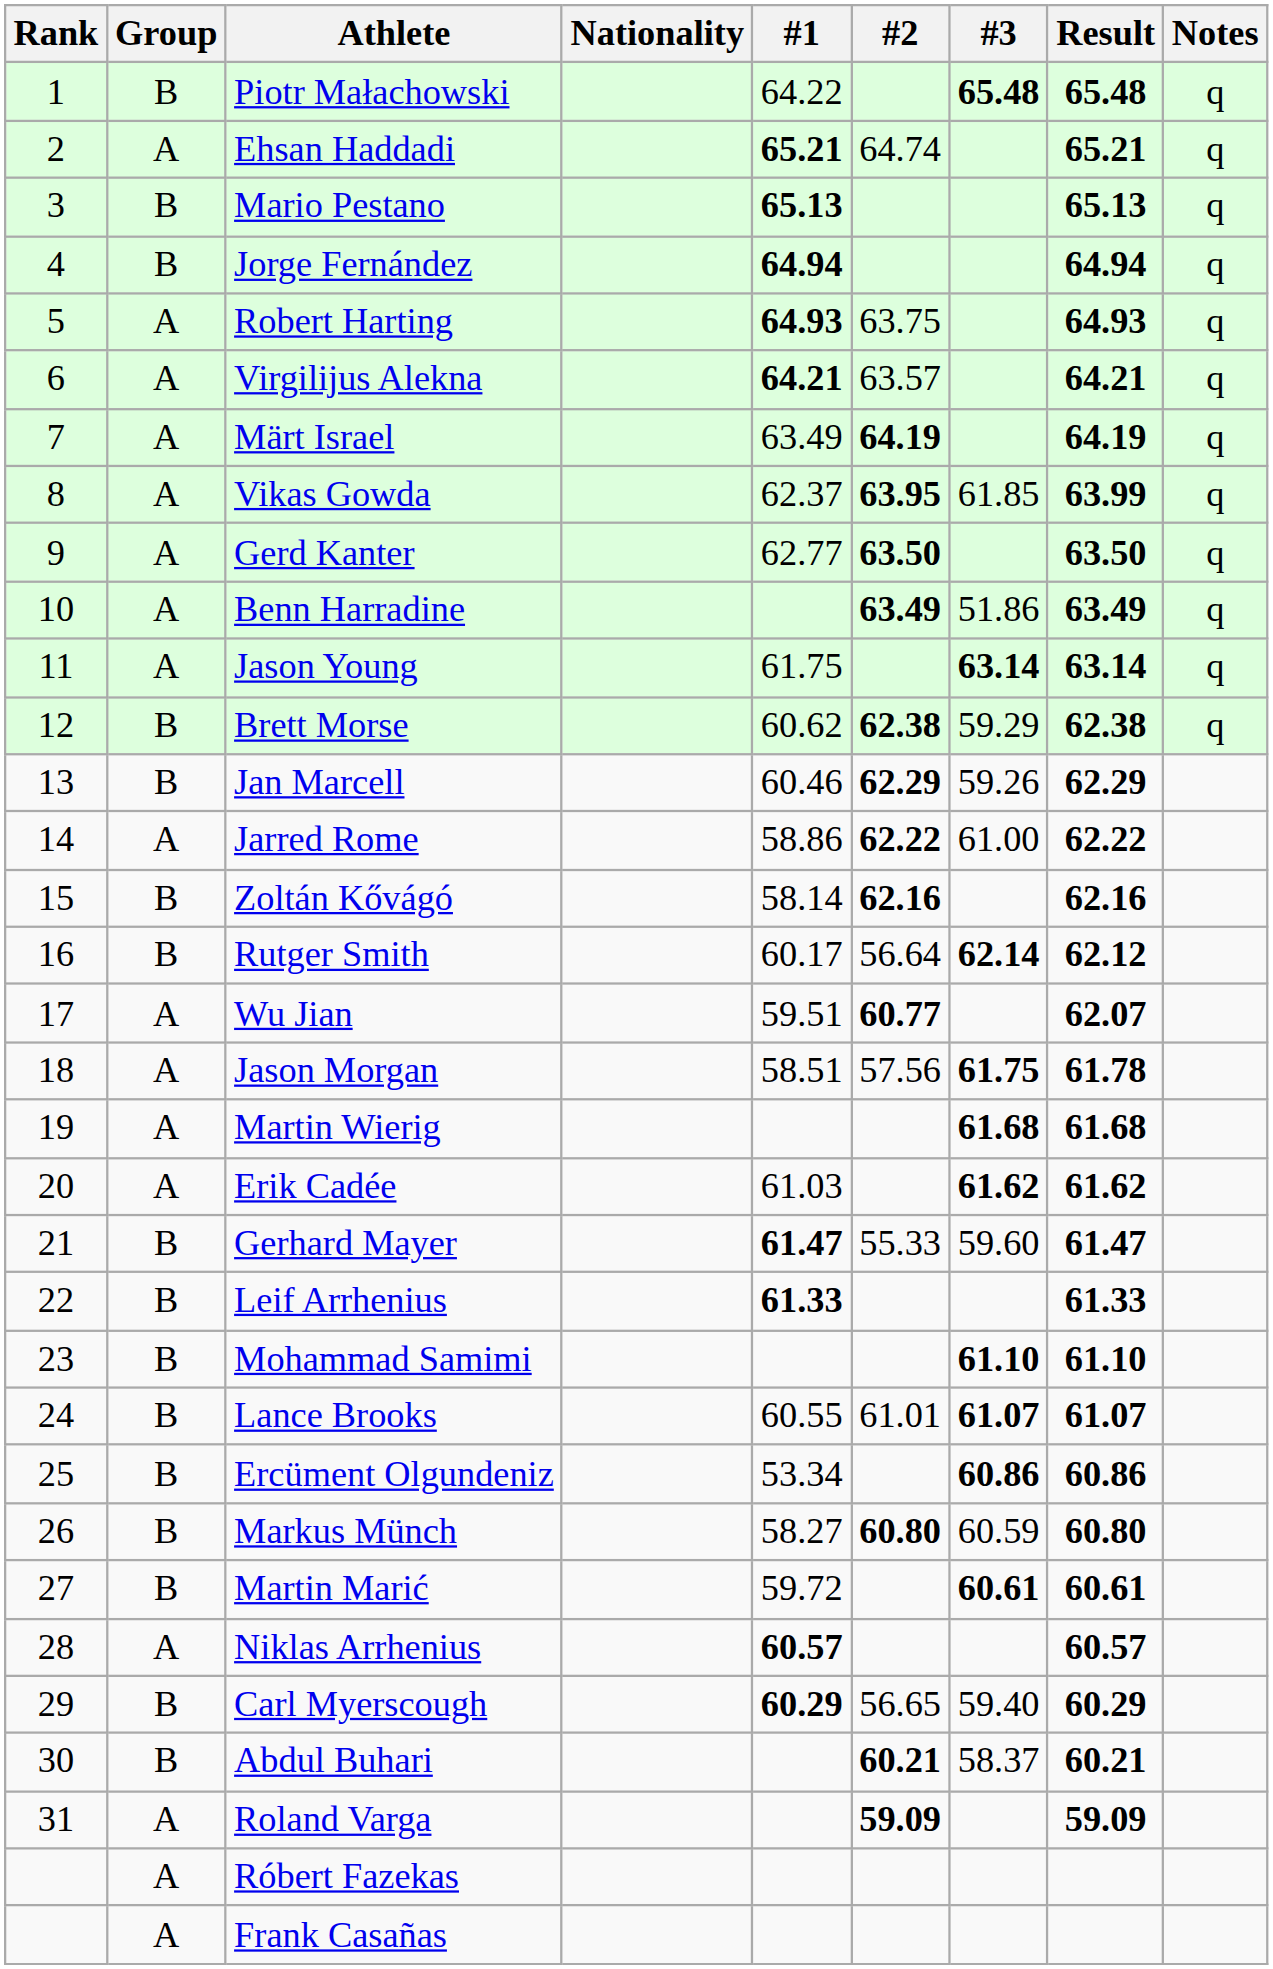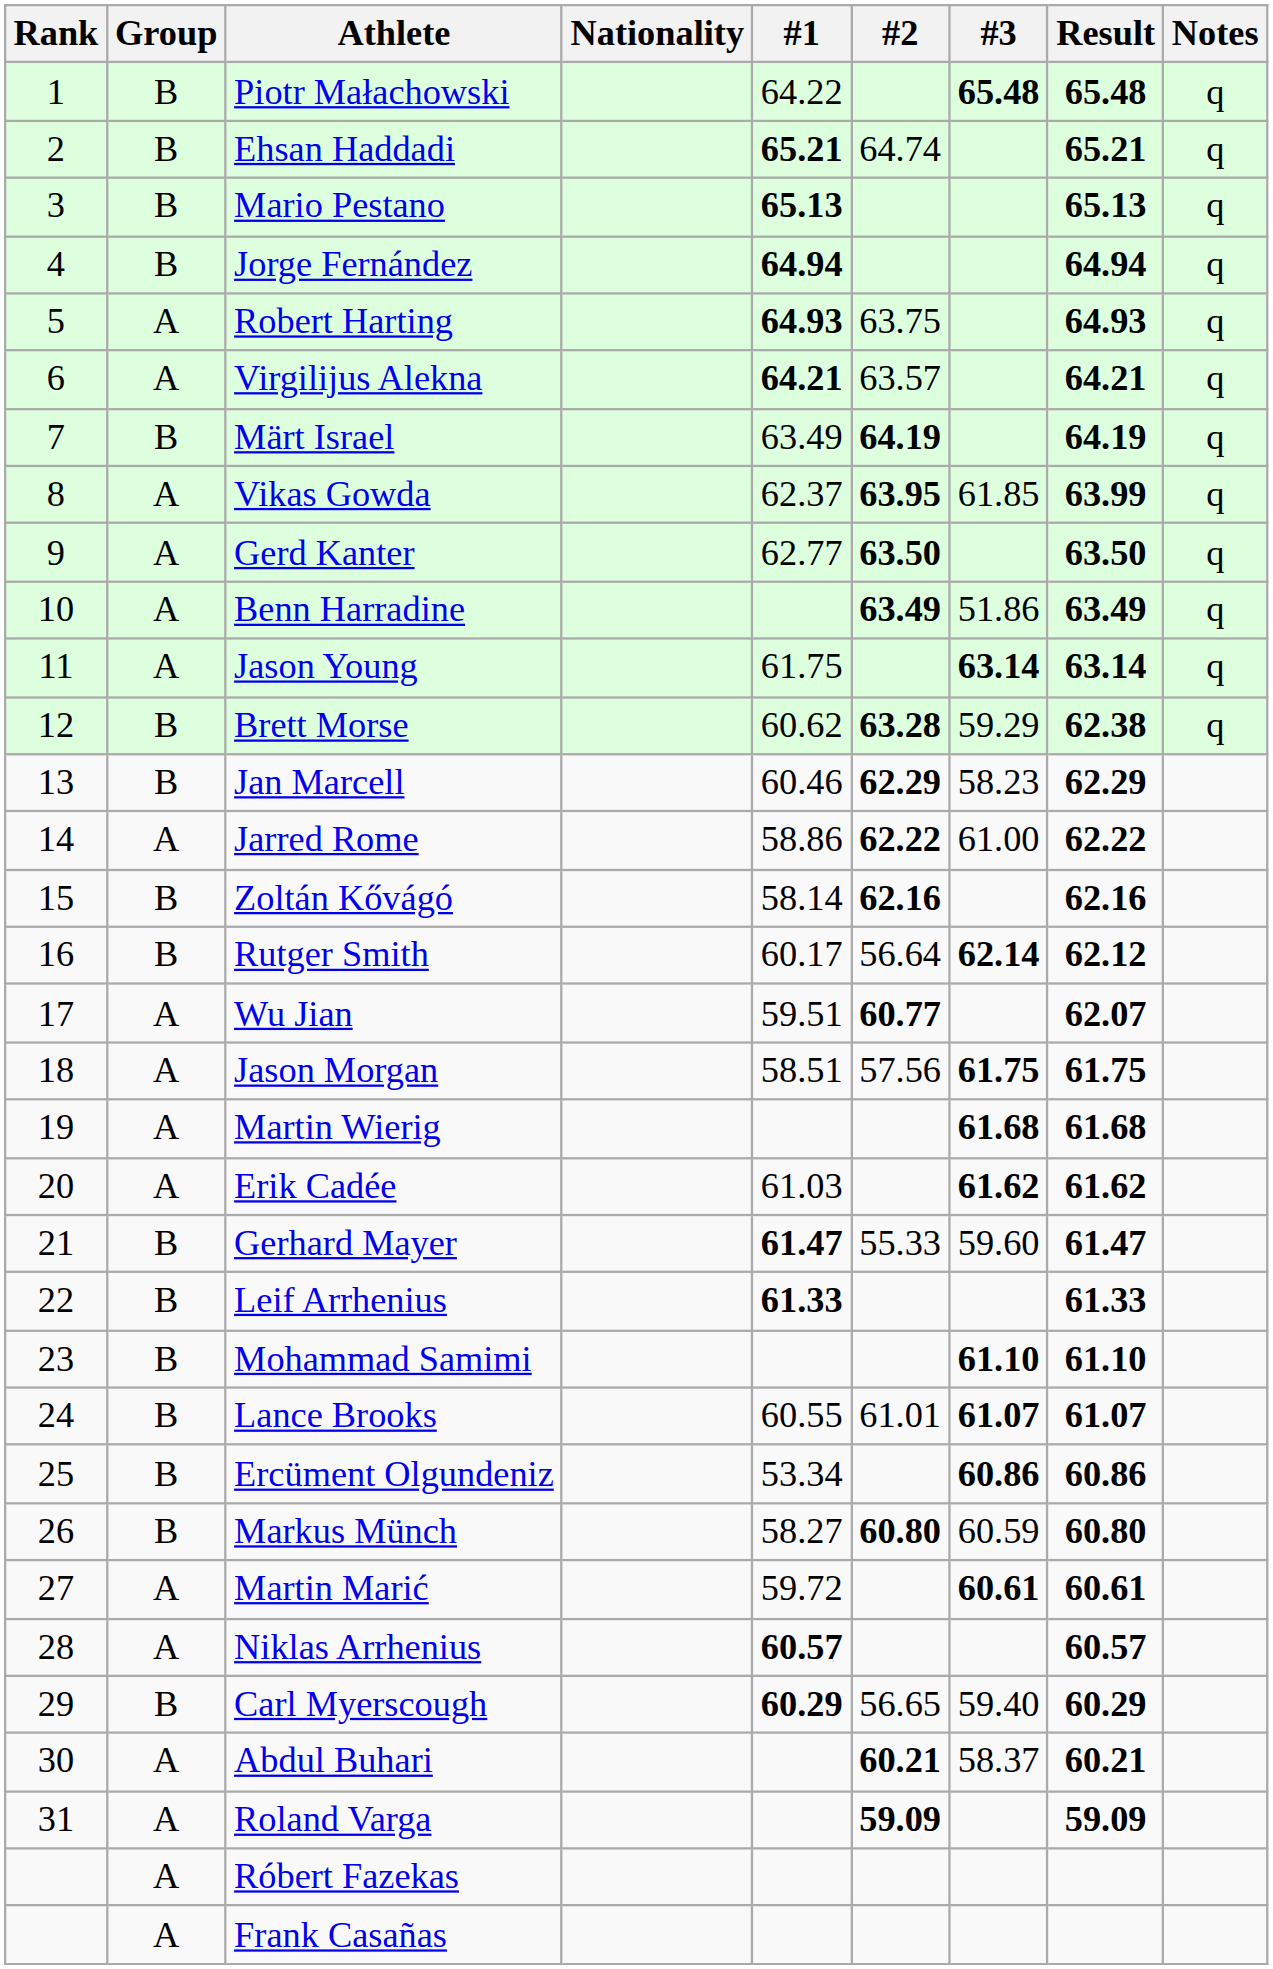Ehsan Haddadi | Group: A -> B
Märt Israel | Group: A -> B
Brett Morse | #2: 62.38 -> 63.28
Jan Marcell | #3: 59.26 -> 58.23
Jason Morgan | Result: 61.78 -> 61.75
Martin Marić | Group: B -> A
Abdul Buhari | Group: B -> A
